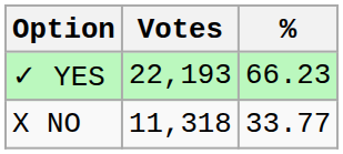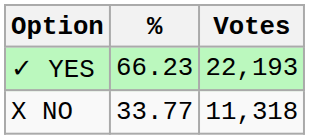columns swapped: Votes <-> %
